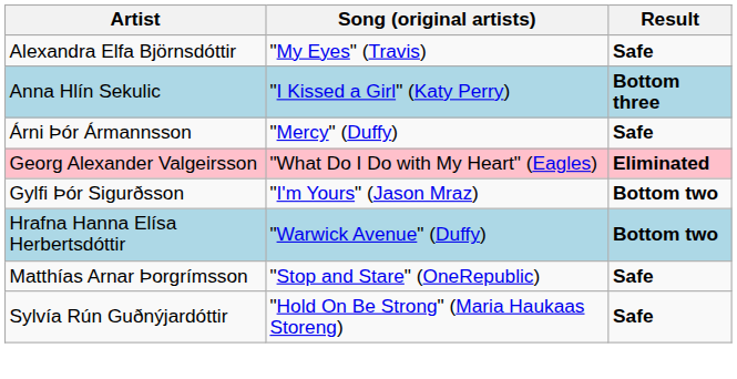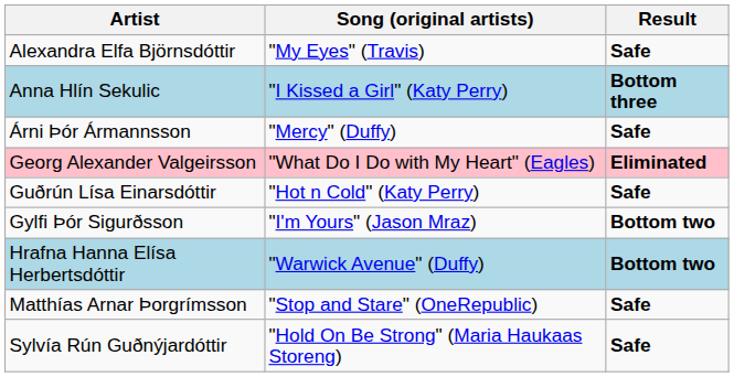+ row: Guðrún Lísa Einarsdóttir | "Hot n Cold" (Katy Perry) | Safe
